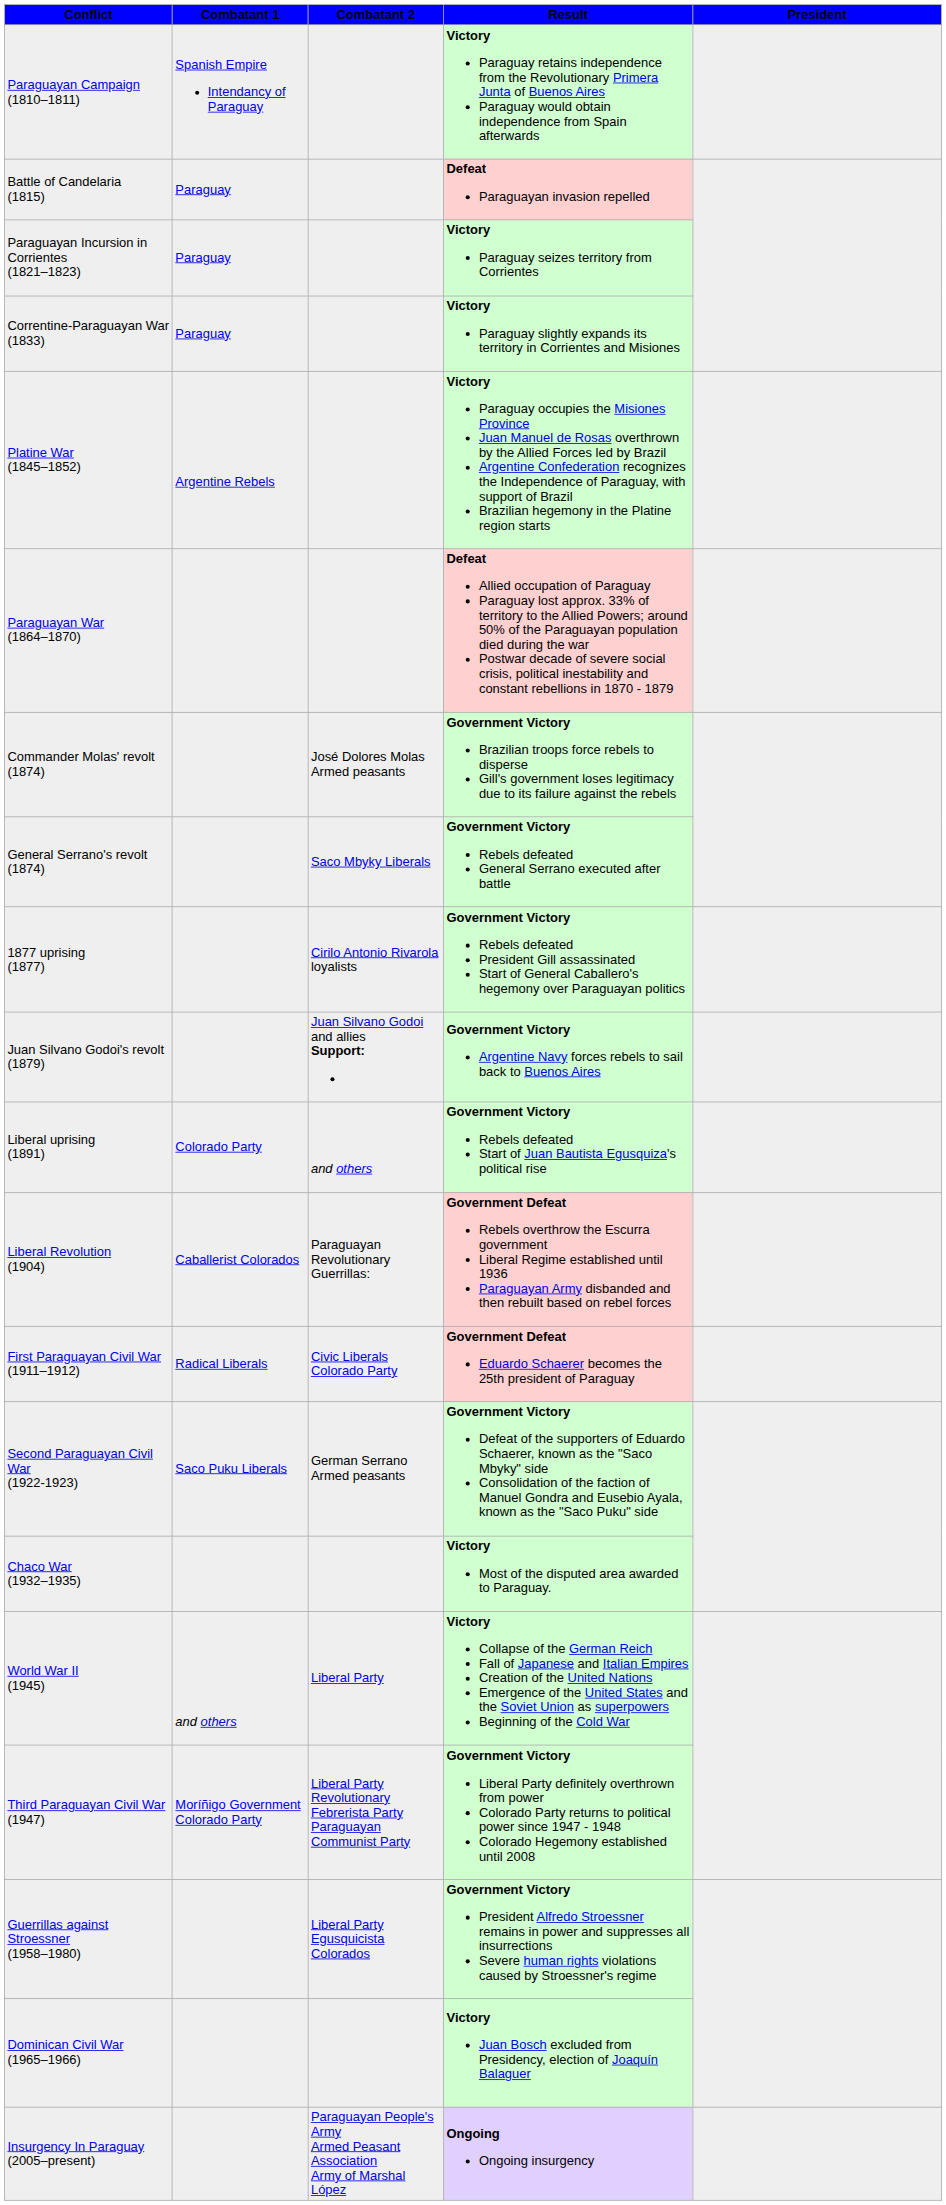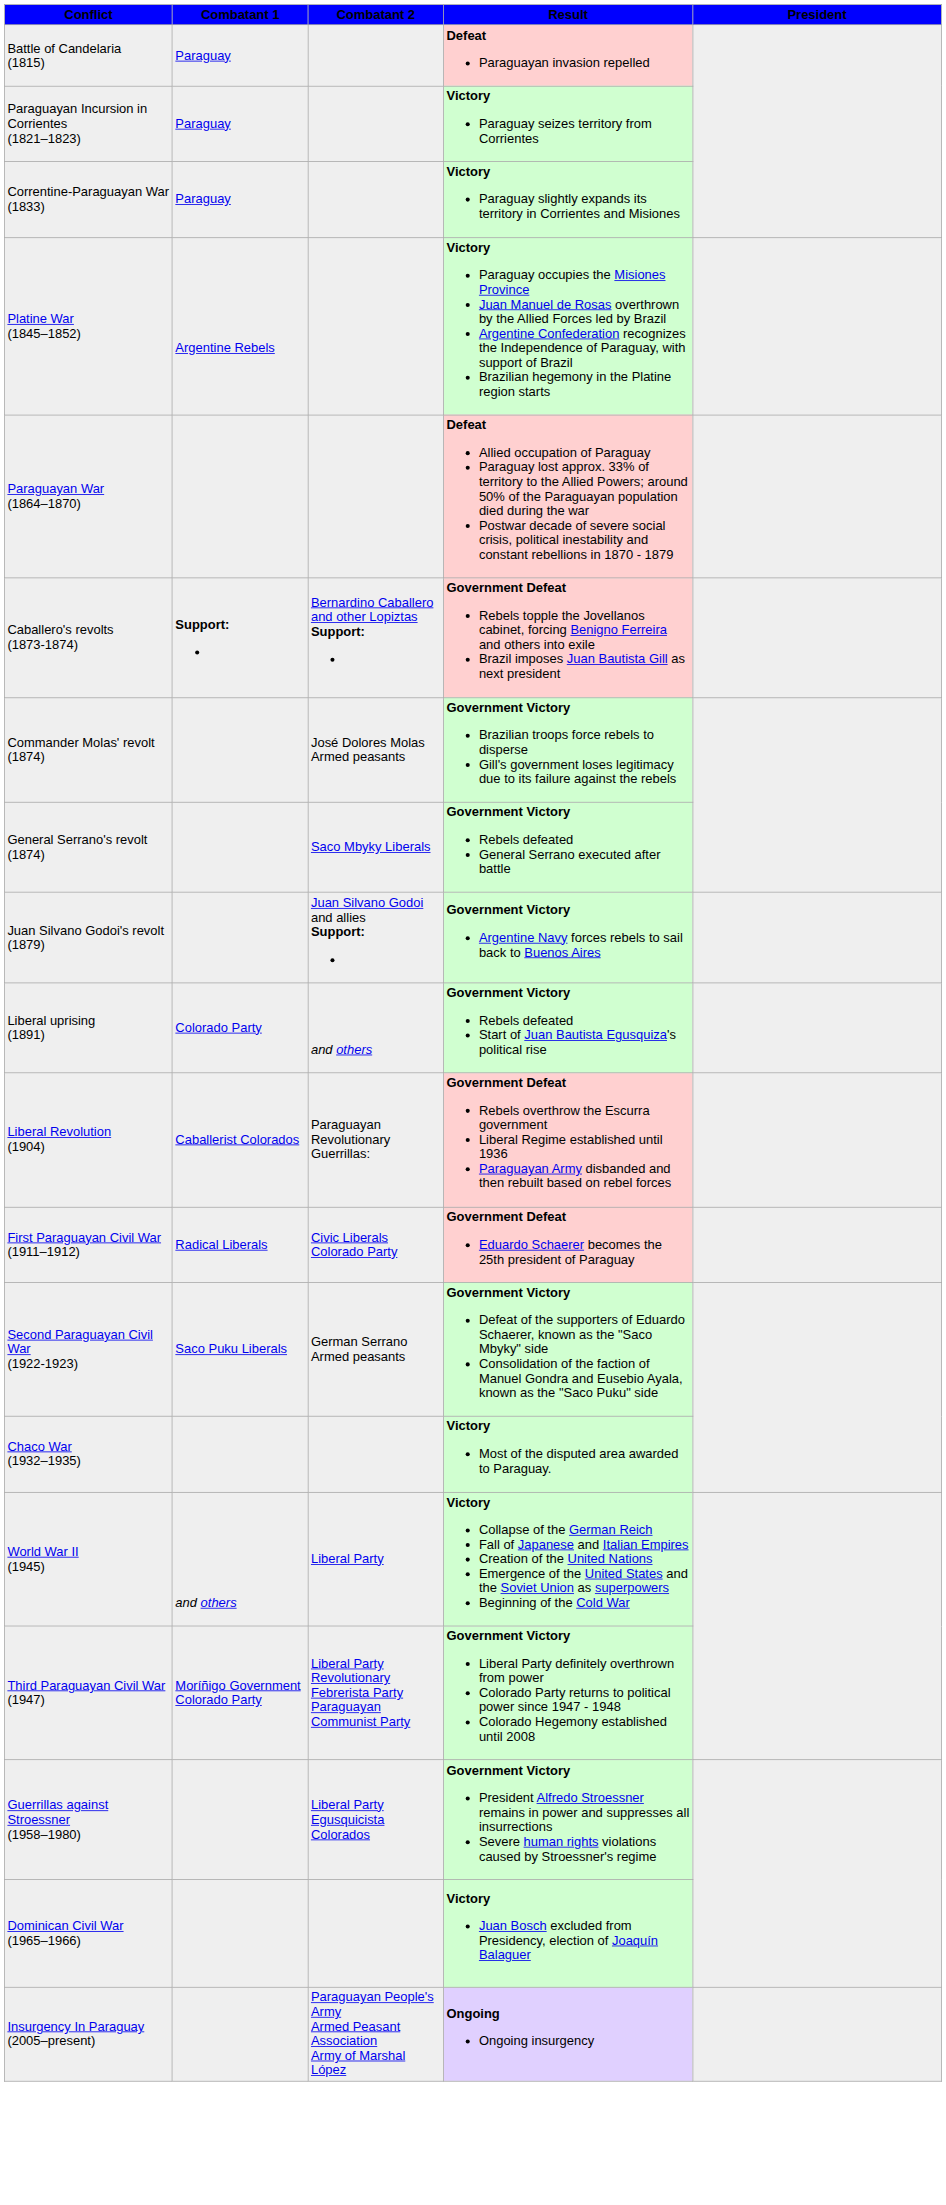- row: Paraguayan Campaign (1810–1811) | Spanish Empire Intendancy of Paraguay | Victory Paraguay retains independence from the Revolutionary Primera Junta of Buenos Aires Paraguay would obtain independence from Spain afterwards
+ row: Caballero's revolts (1873-1874) | Support: | Bernardino Caballero and other Lopiztas Support: | Government Defeat Rebels topple the Jovellanos cabinet, forcing Benigno Ferreira and others into exile Brazil imposes Juan Bautista Gill as next president
- row: 1877 uprising (1877) | Cirilo Antonio Rivarola loyalists | Government Victory Rebels defeated President Gill assassinated Start of General Caballero's hegemony over Paraguayan politics
